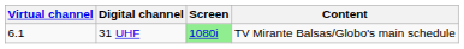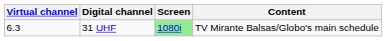31 UHF | Virtual channel: 6.1 -> 6.3
